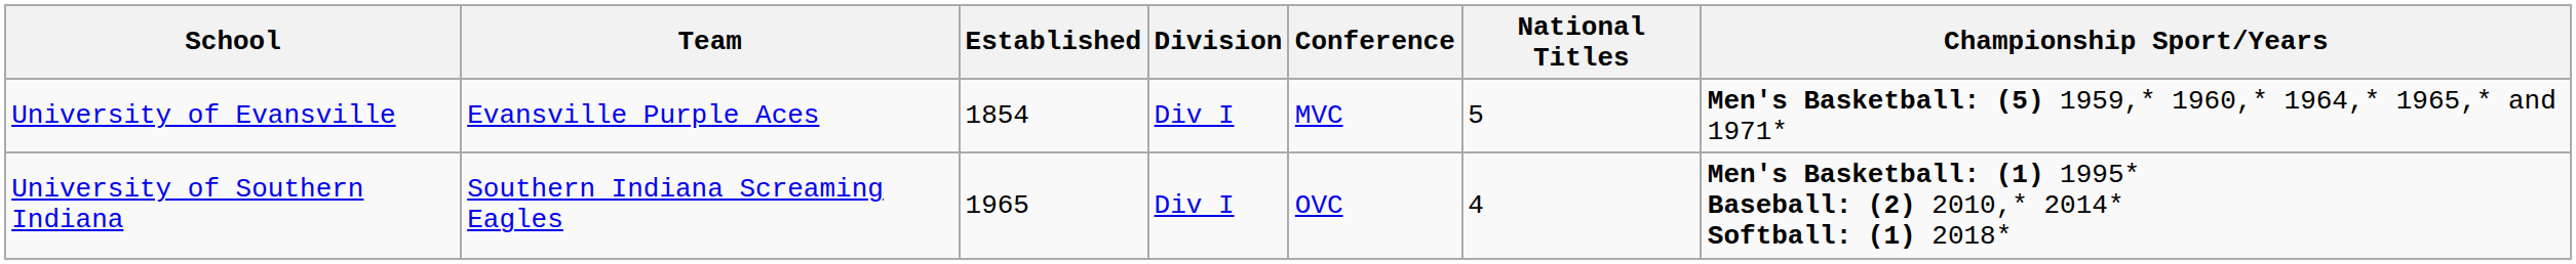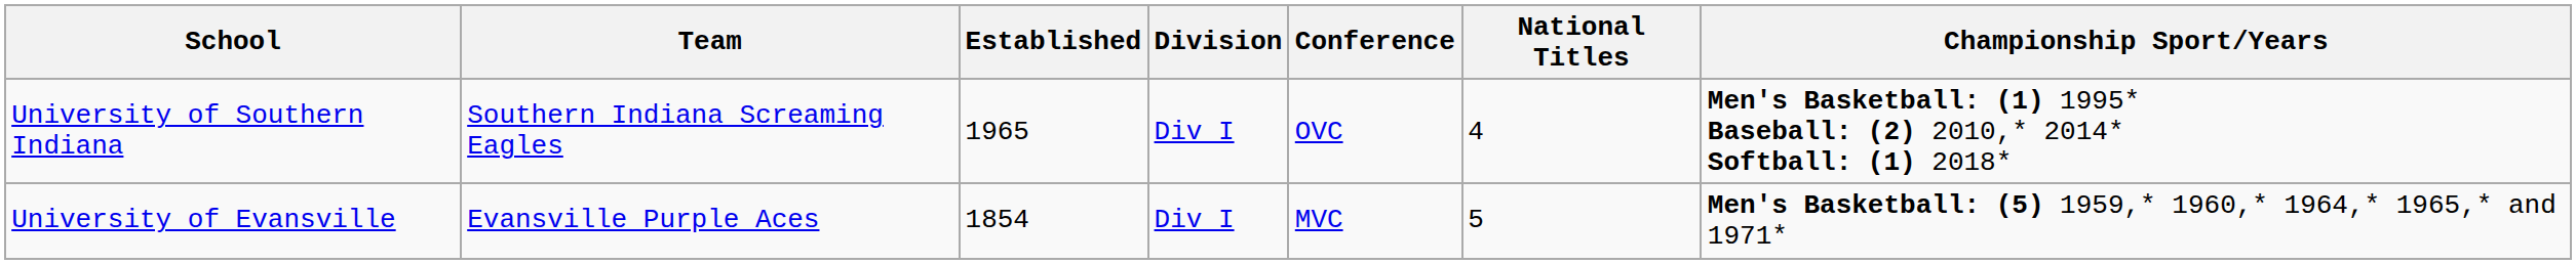rows swapped: University of Evansville <-> University of Southern Indiana
